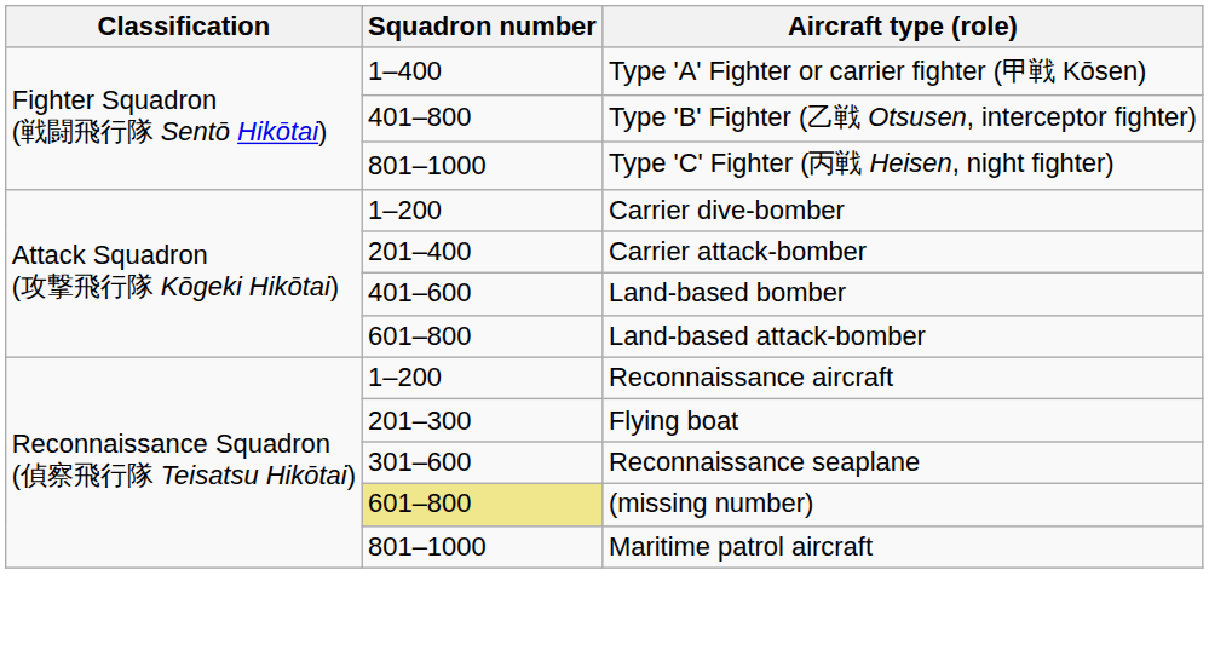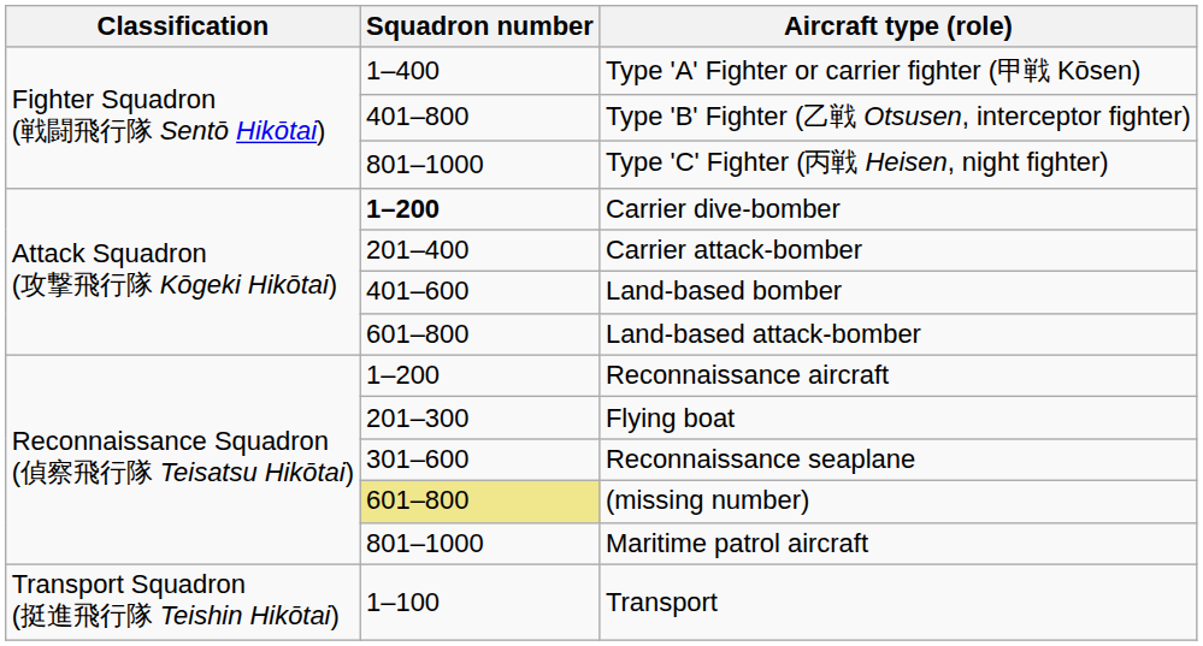Carrier dive-bomber | Squadron number: normal -> bold
+ row: Transport Squadron (挺進飛行隊 Teishin Hikōtai) | 1–100 | Transport
